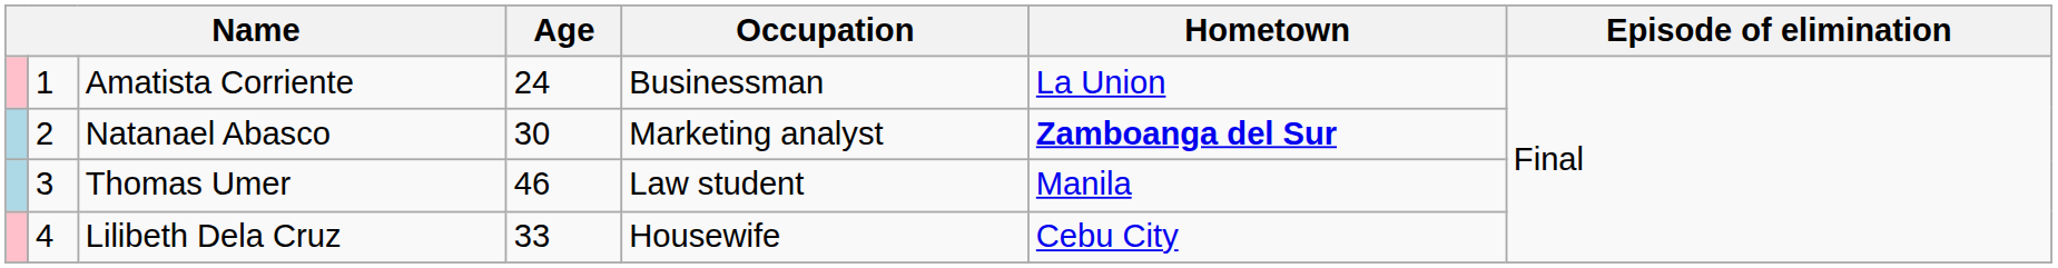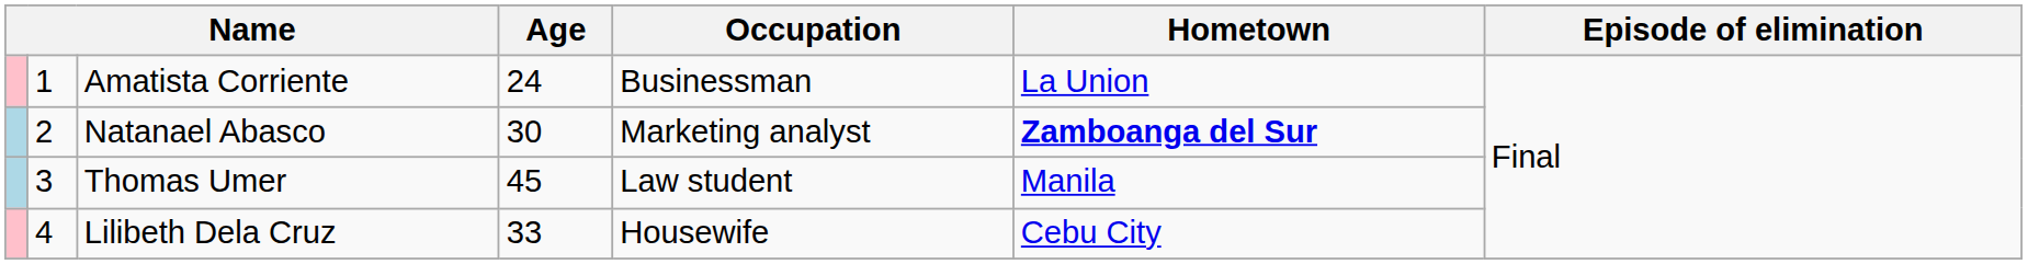Thomas Umer | Age: 46 -> 45
